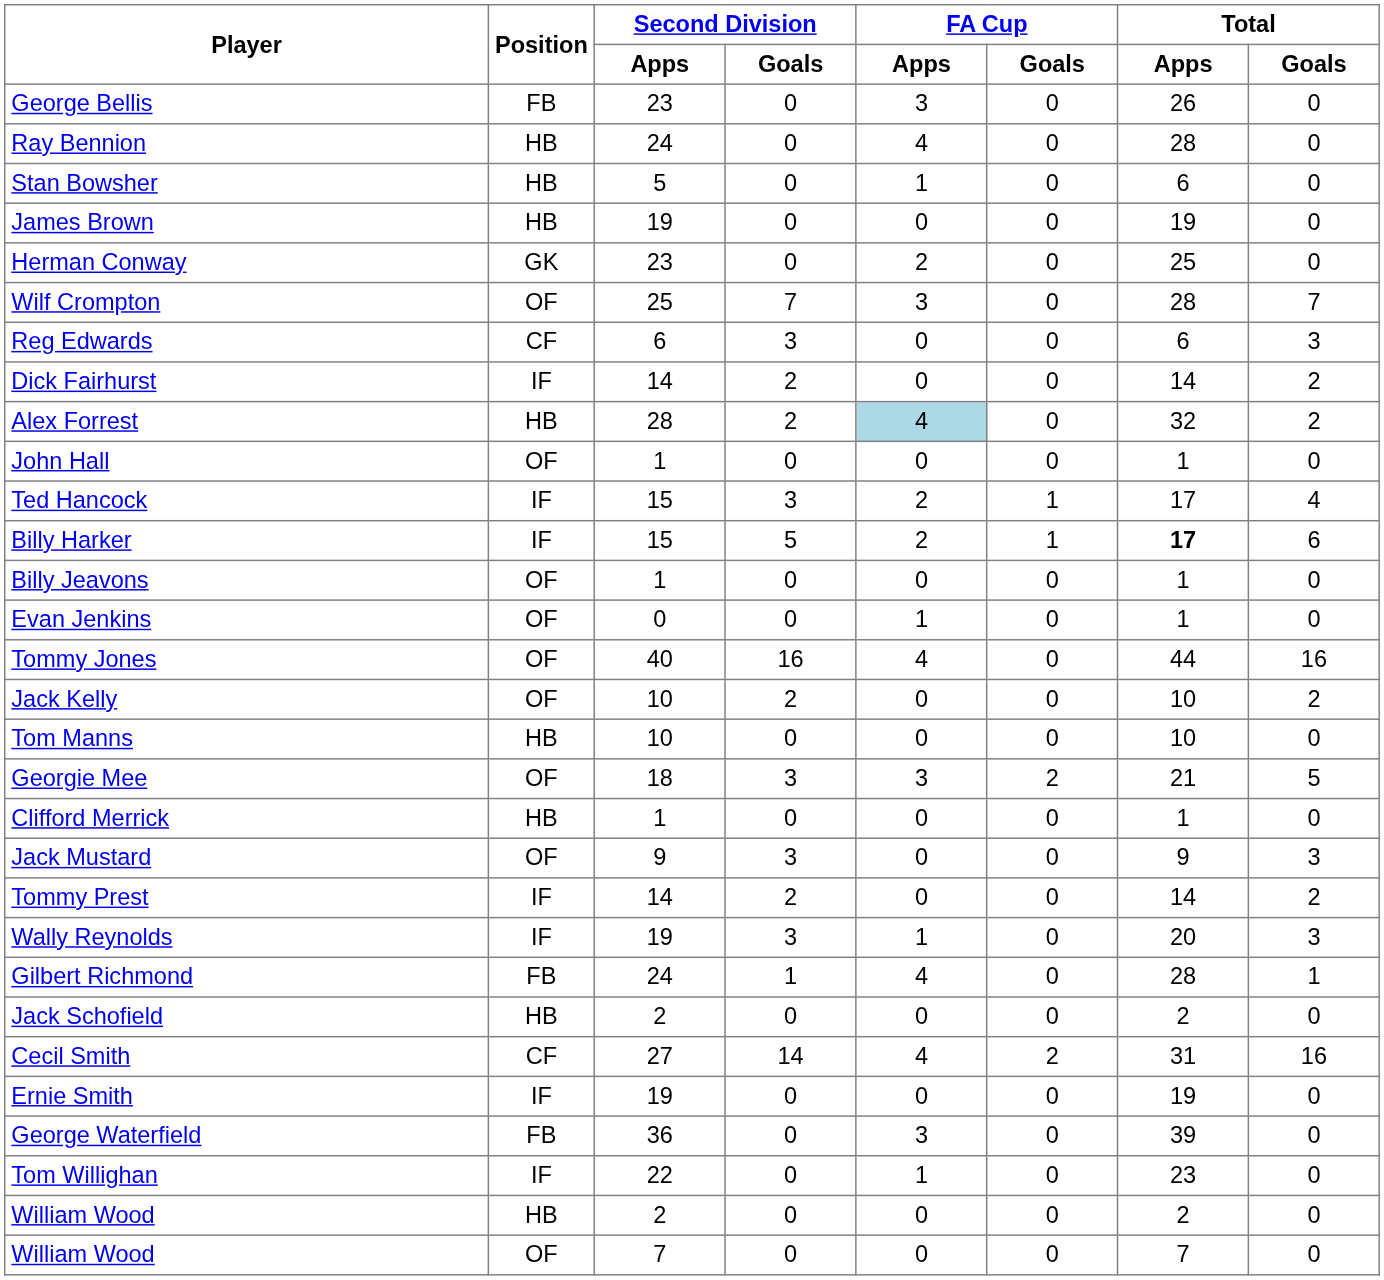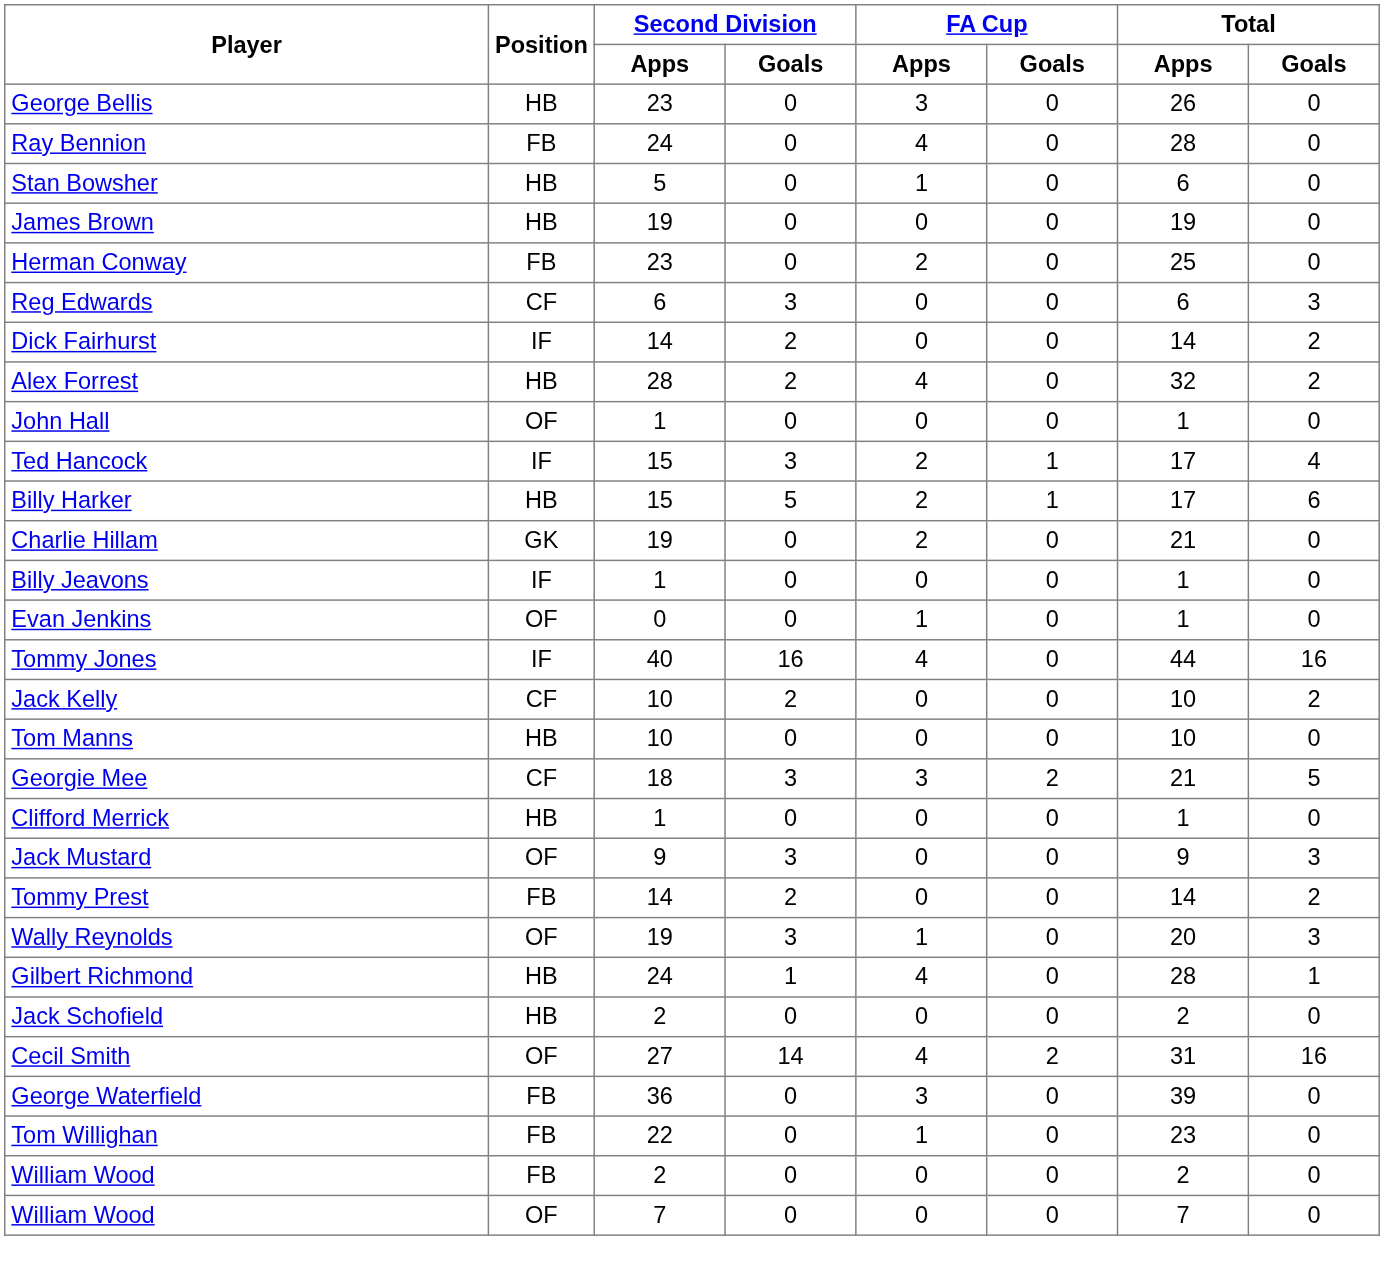George Bellis | Position: FB -> HB
Ray Bennion | Position: HB -> FB
Herman Conway | Position: GK -> FB
- row: Wilf Crompton | OF | 25 | 7 | 3 | 0 | 28 | 7
Alex Forrest | FA Cup / Apps: lightblue background -> no background
Billy Harker | Position: IF -> HB
Billy Harker | Total / Apps: bold -> normal
+ row: Charlie Hillam | GK | 19 | 0 | 2 | 0 | 21 | 0
Billy Jeavons | Position: OF -> IF
Tommy Jones | Position: OF -> IF
Jack Kelly | Position: OF -> CF
Georgie Mee | Position: OF -> CF
Tommy Prest | Position: IF -> FB
Wally Reynolds | Position: IF -> OF
Gilbert Richmond | Position: FB -> HB
Cecil Smith | Position: CF -> OF
- row: Ernie Smith | IF | 19 | 0 | 0 | 0 | 19 | 0
Tom Willighan | Position: IF -> FB
William Wood / 2 | Position: HB -> FB
